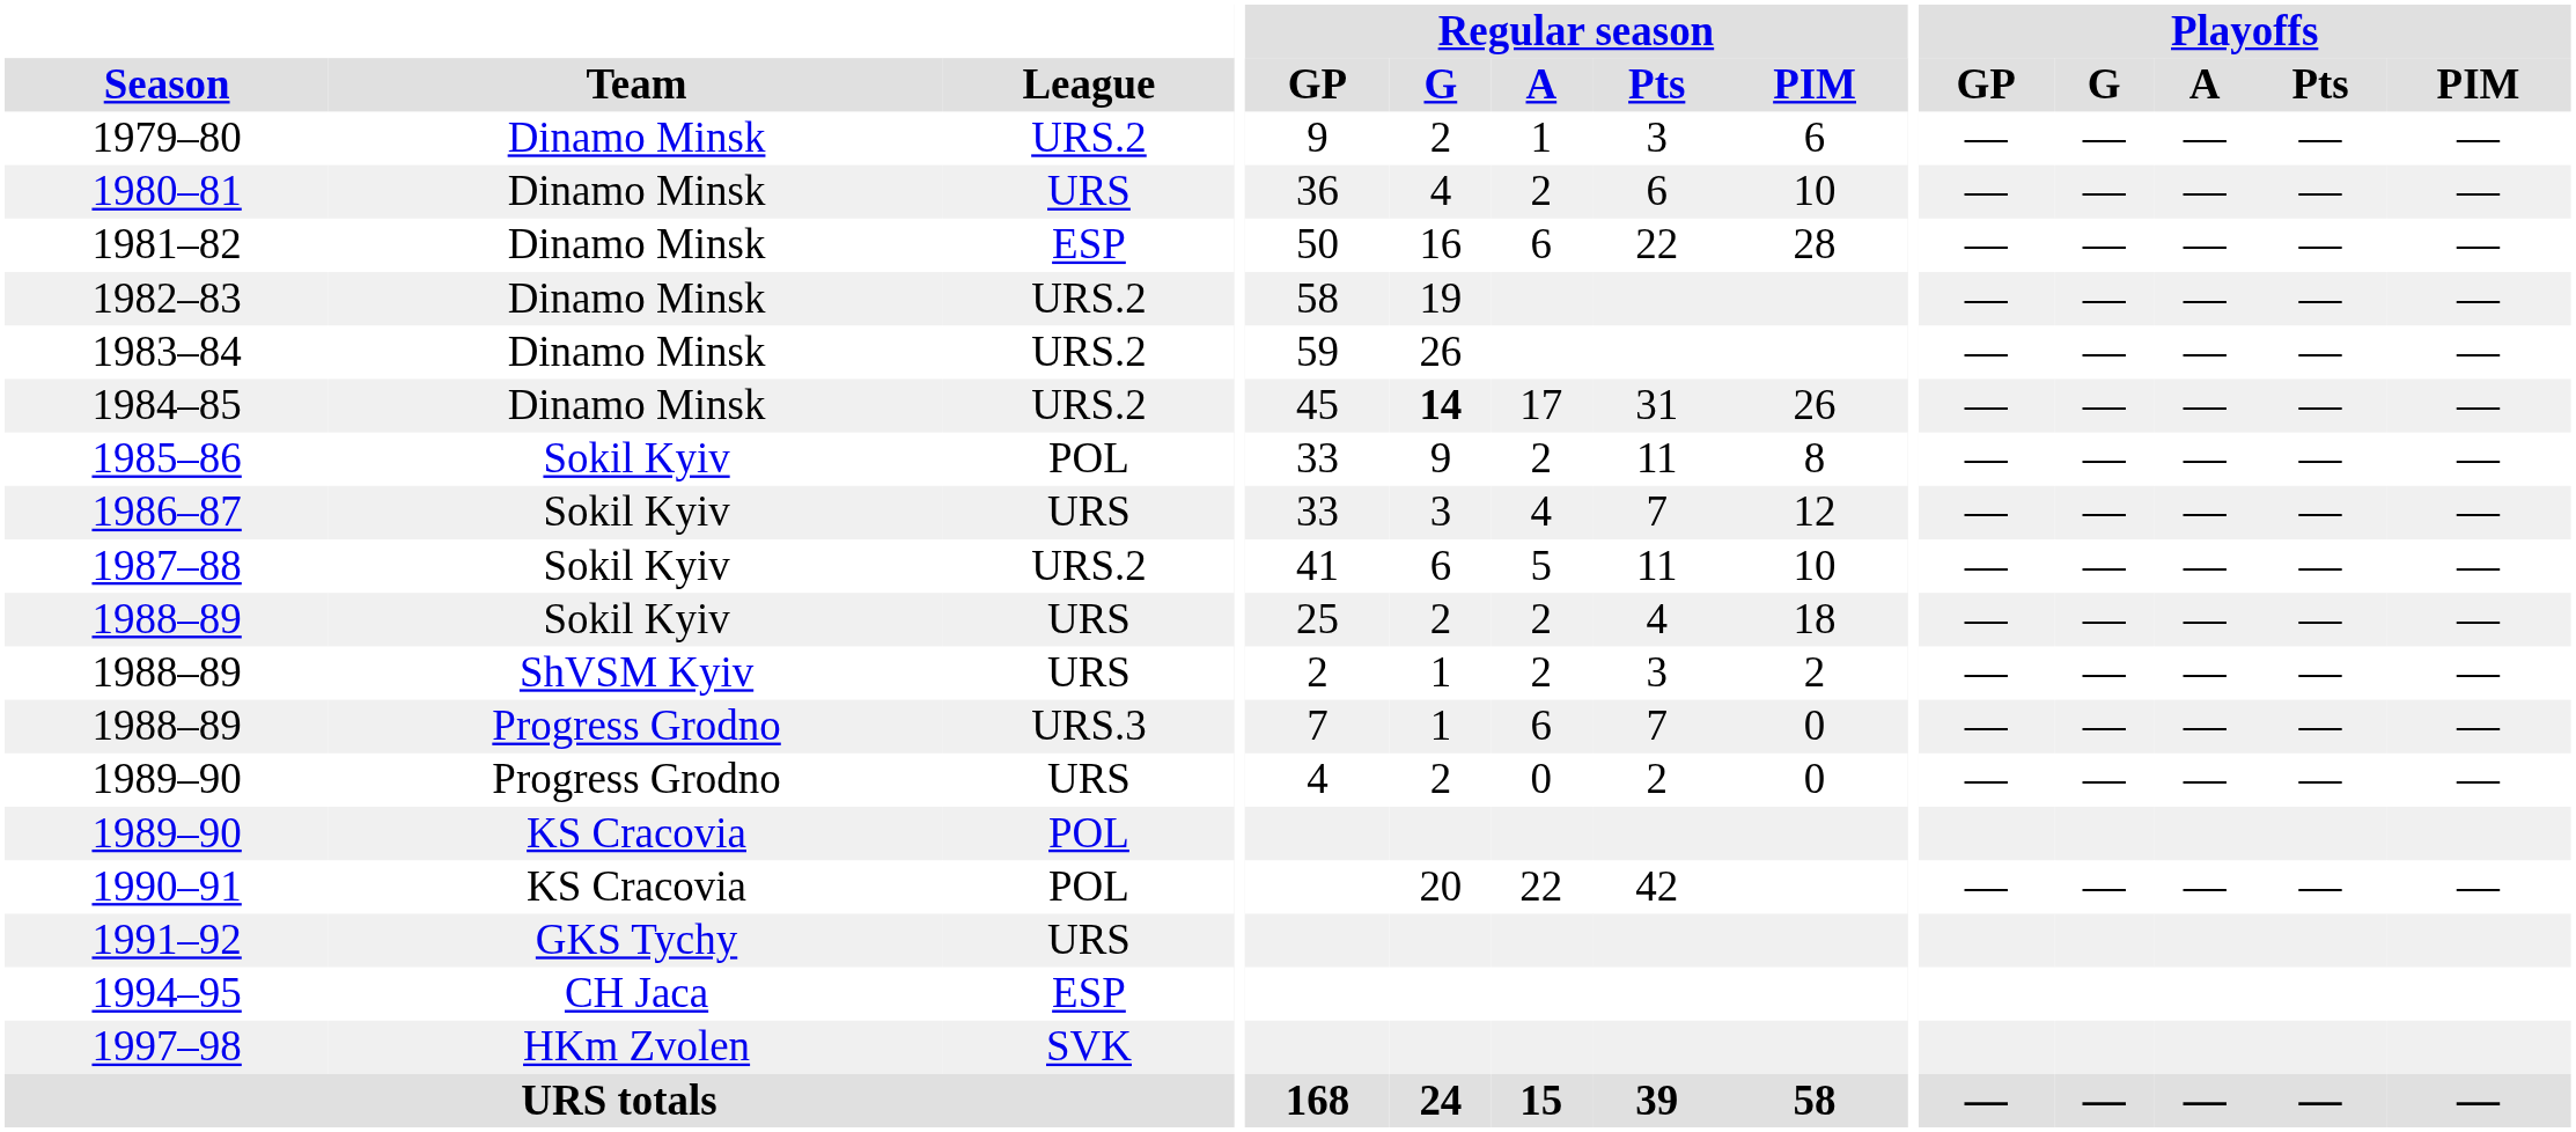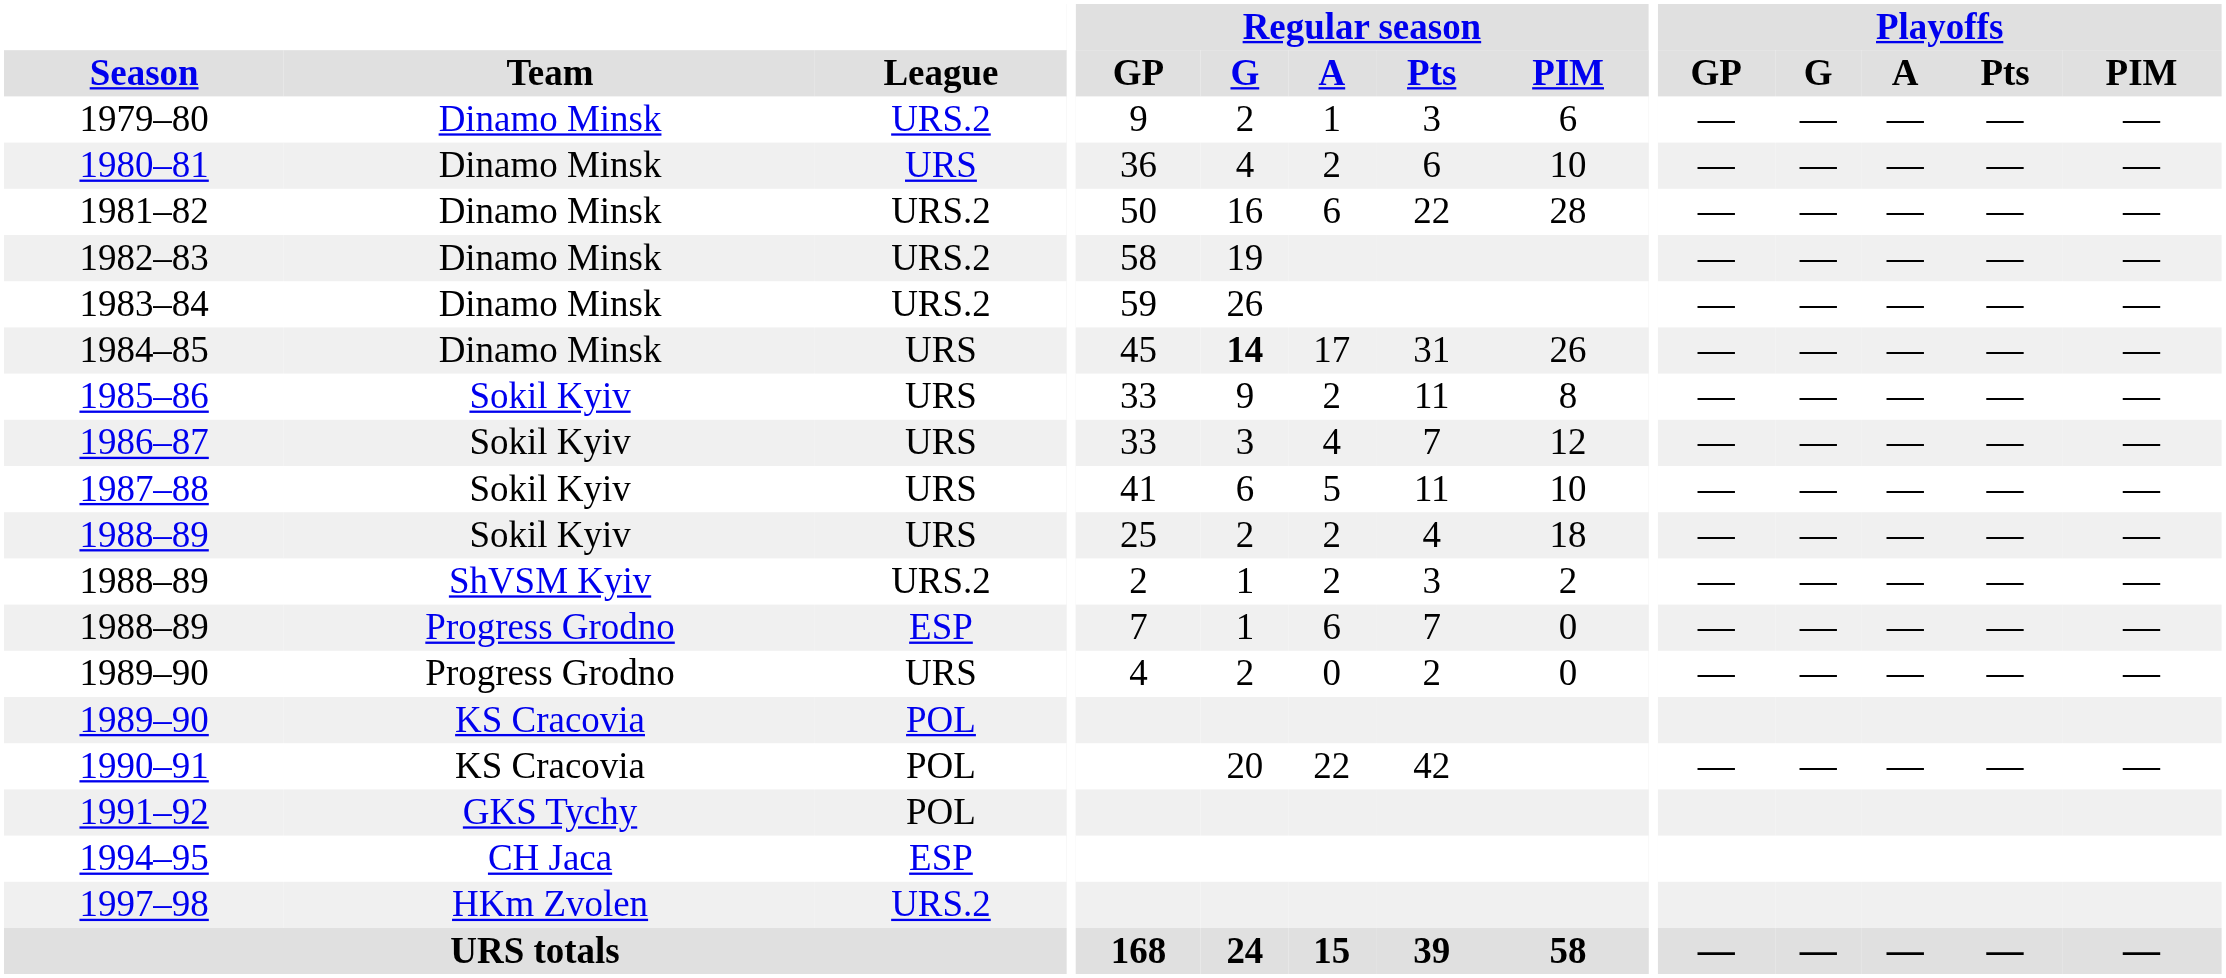1981–82 | League: ESP -> URS.2
1984–85 | League: URS.2 -> URS
1985–86 | League: POL -> URS
1987–88 | League: URS.2 -> URS
1988–89 / ShVSM Kyiv | League: URS -> URS.2
1988–89 / Progress Grodno | League: URS.3 -> ESP
1991–92 | League: URS -> POL
1997–98 | League: SVK -> URS.2
